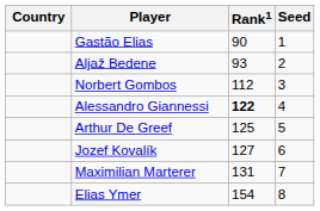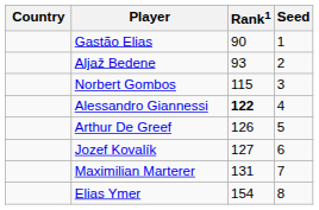Norbert Gombos | Rank1: 112 -> 115
Arthur De Greef | Rank1: 125 -> 126
